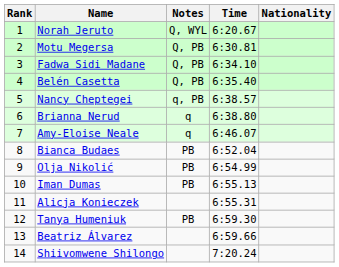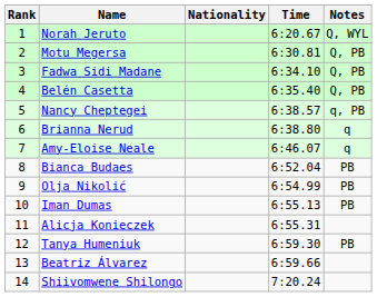columns swapped: Nationality <-> Notes
